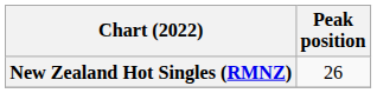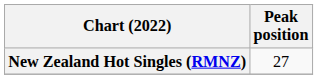New Zealand Hot Singles (RMNZ) | Peak position: 26 -> 27
